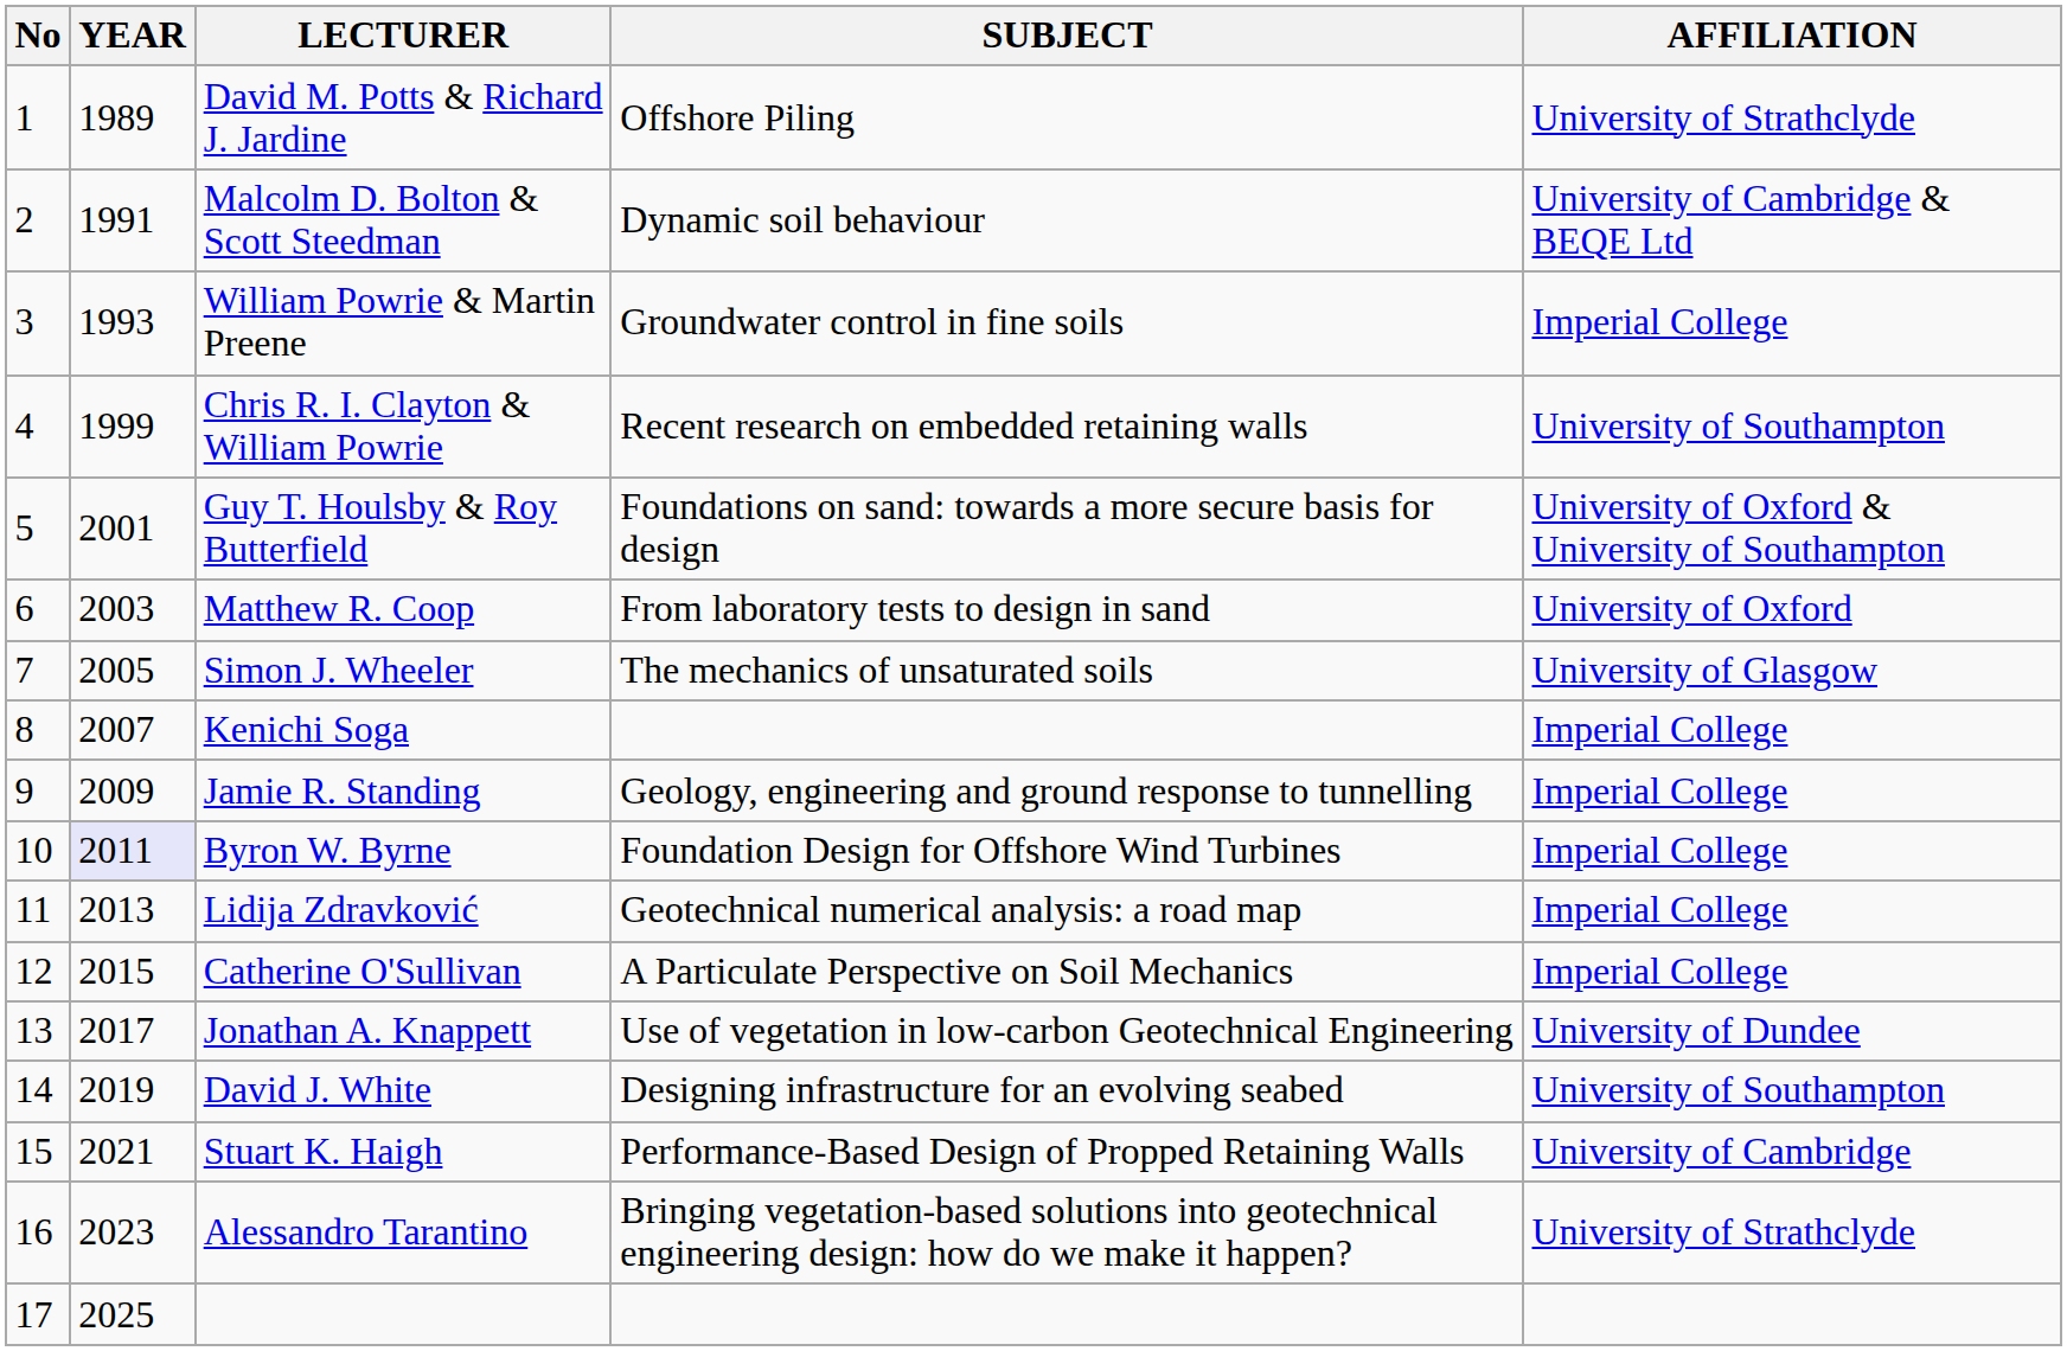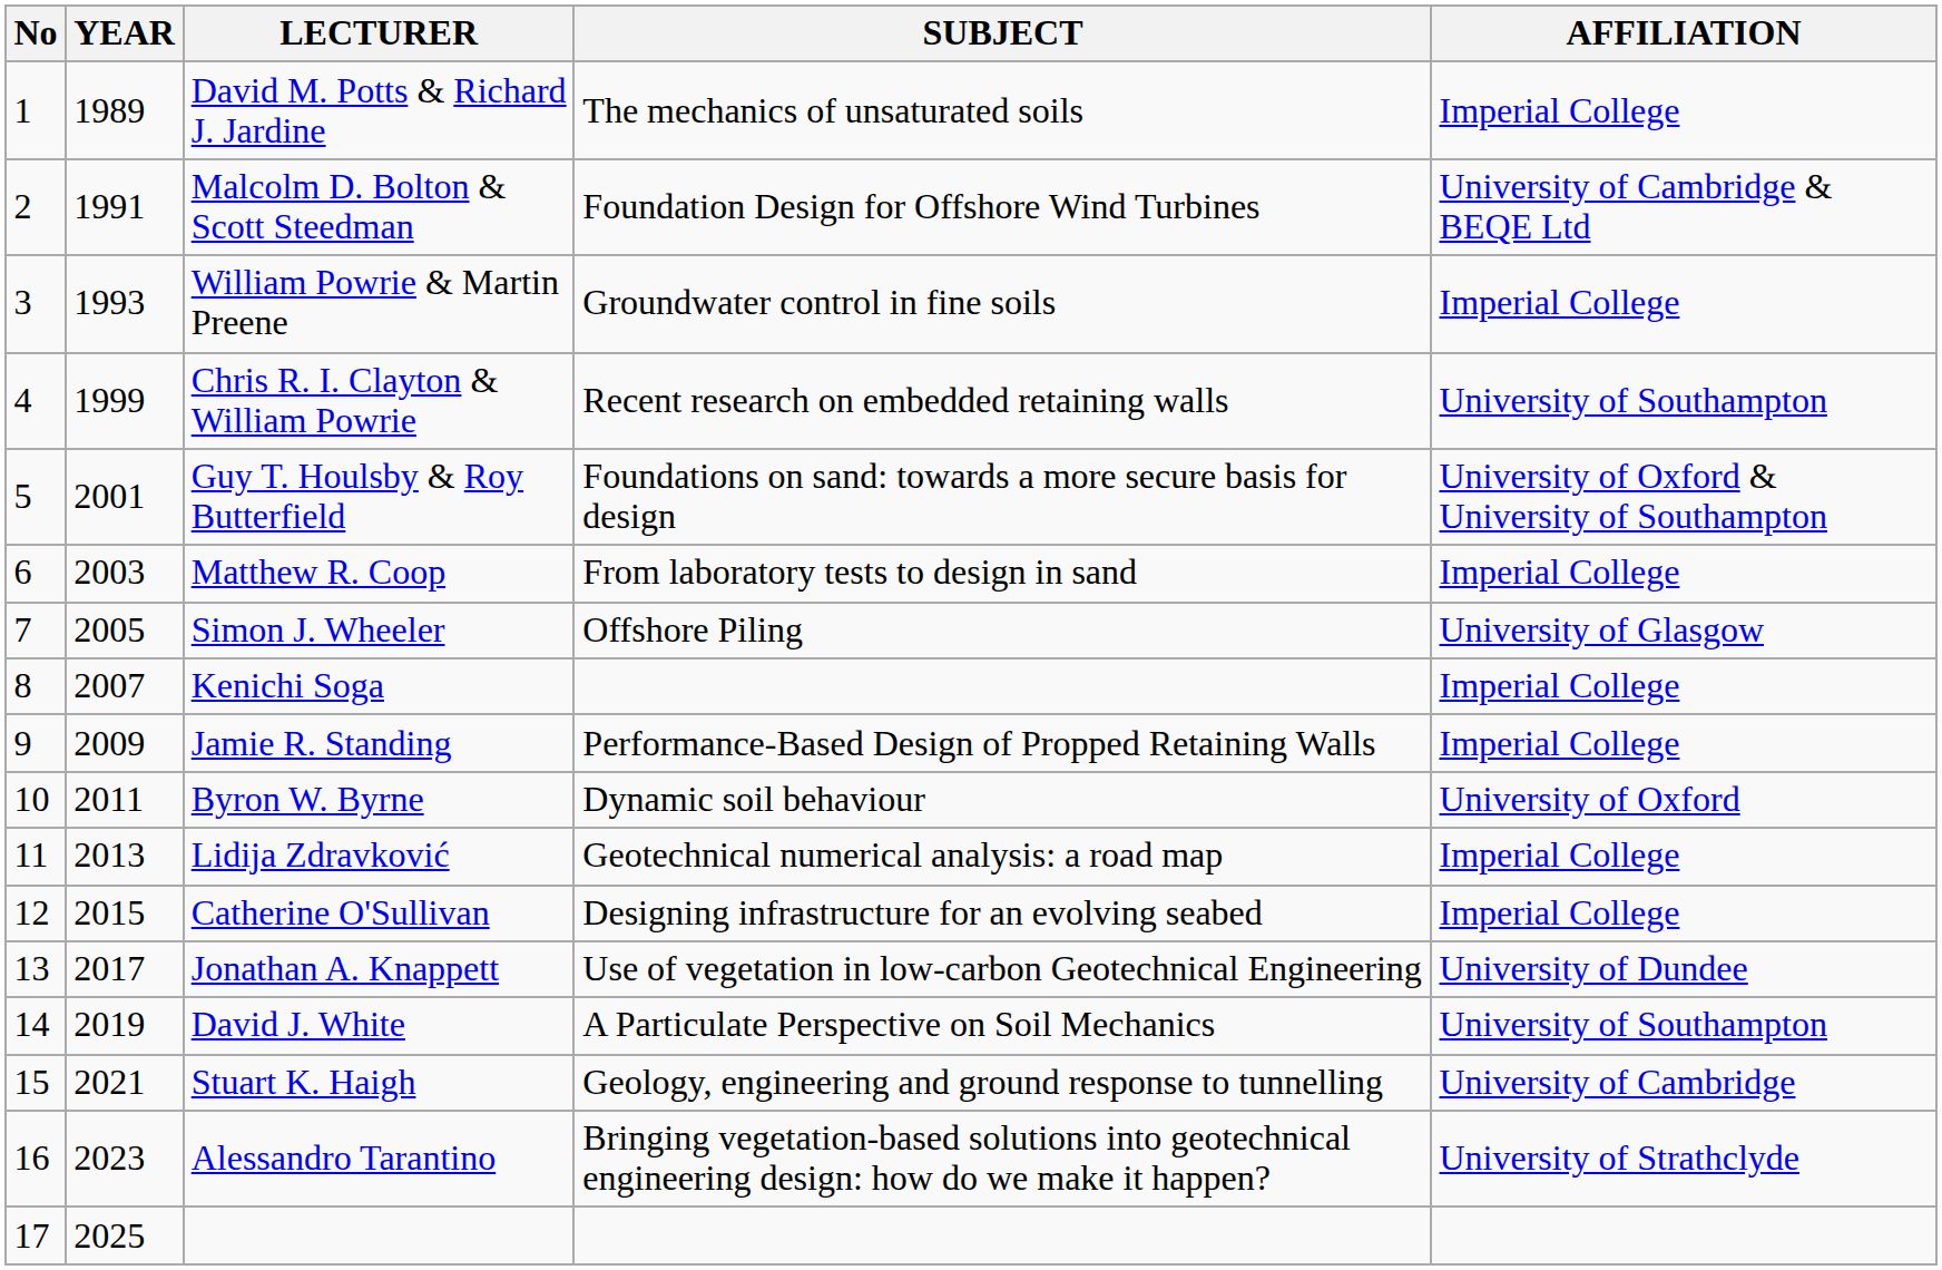David M. Potts & Richard J. Jardine | SUBJECT: Offshore Piling -> The mechanics of unsaturated soils
David M. Potts & Richard J. Jardine | AFFILIATION: University of Strathclyde -> Imperial College
Malcolm D. Bolton & Scott Steedman | SUBJECT: Dynamic soil behaviour -> Foundation Design for Offshore Wind Turbines
Matthew R. Coop | AFFILIATION: University of Oxford -> Imperial College
Simon J. Wheeler | SUBJECT: The mechanics of unsaturated soils -> Offshore Piling
Jamie R. Standing | SUBJECT: Geology, engineering and ground response to tunnelling -> Performance-Based Design of Propped Retaining Walls
Byron W. Byrne | YEAR: lavender background -> no background
Byron W. Byrne | SUBJECT: Foundation Design for Offshore Wind Turbines -> Dynamic soil behaviour
Byron W. Byrne | AFFILIATION: Imperial College -> University of Oxford
Catherine O'Sullivan | SUBJECT: A Particulate Perspective on Soil Mechanics -> Designing infrastructure for an evolving seabed
David J. White | SUBJECT: Designing infrastructure for an evolving seabed -> A Particulate Perspective on Soil Mechanics
Stuart K. Haigh | SUBJECT: Performance-Based Design of Propped Retaining Walls -> Geology, engineering and ground response to tunnelling
